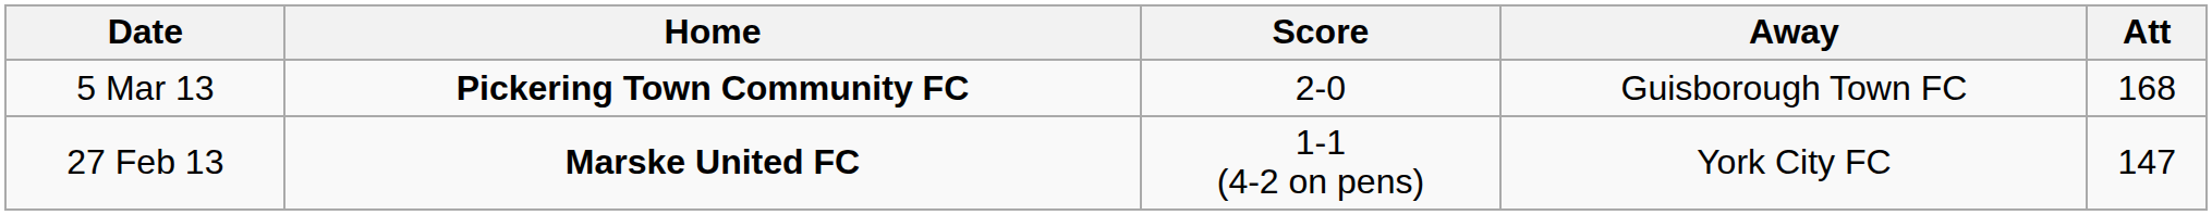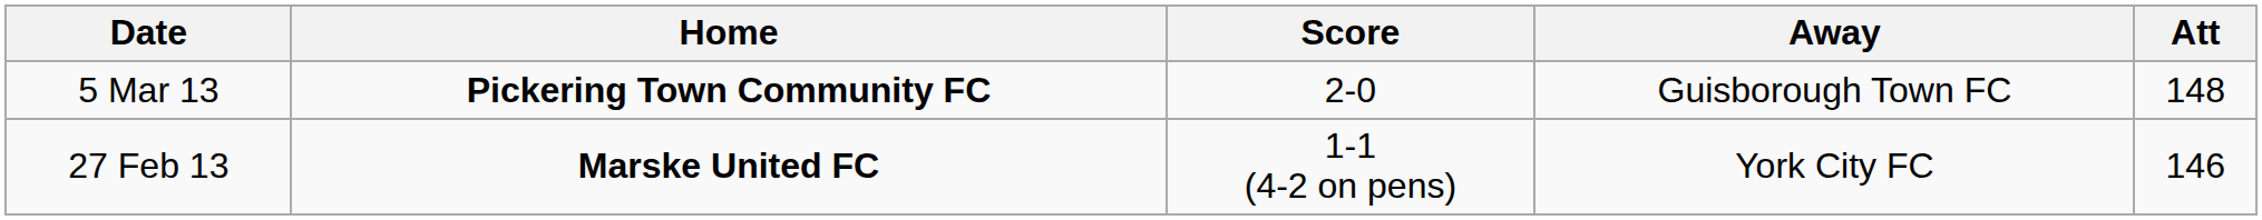5 Mar 13 | Att: 168 -> 148
27 Feb 13 | Att: 147 -> 146
